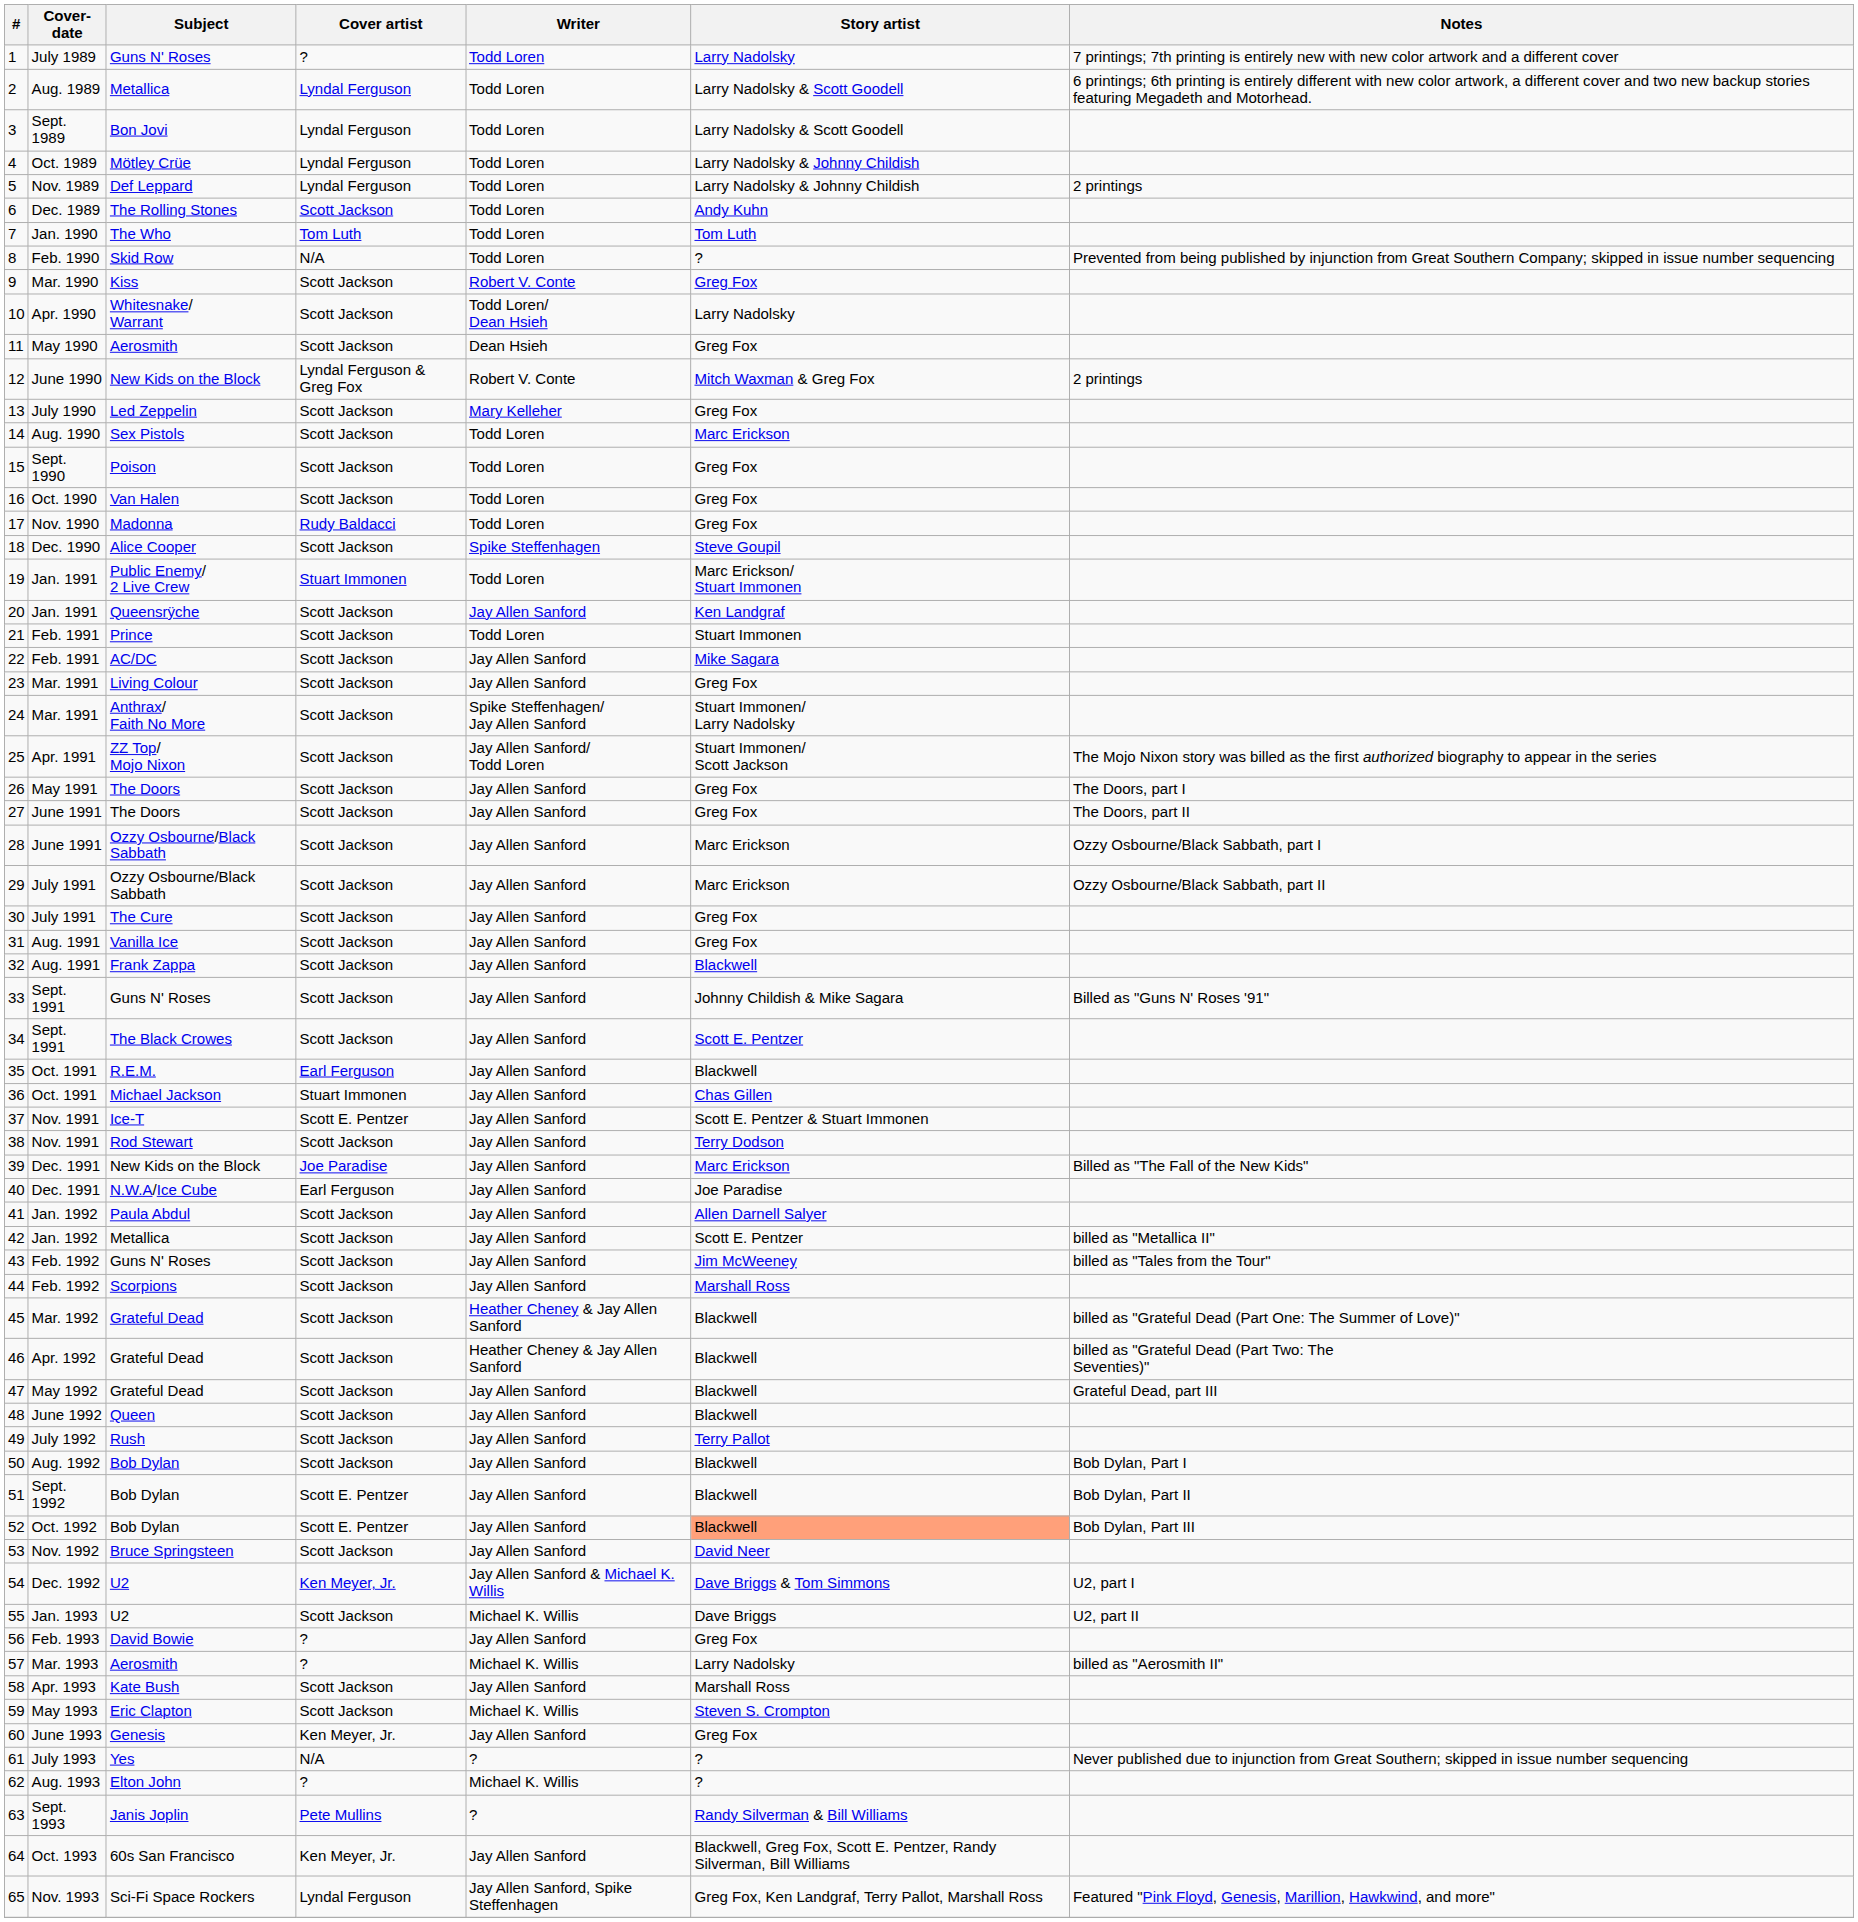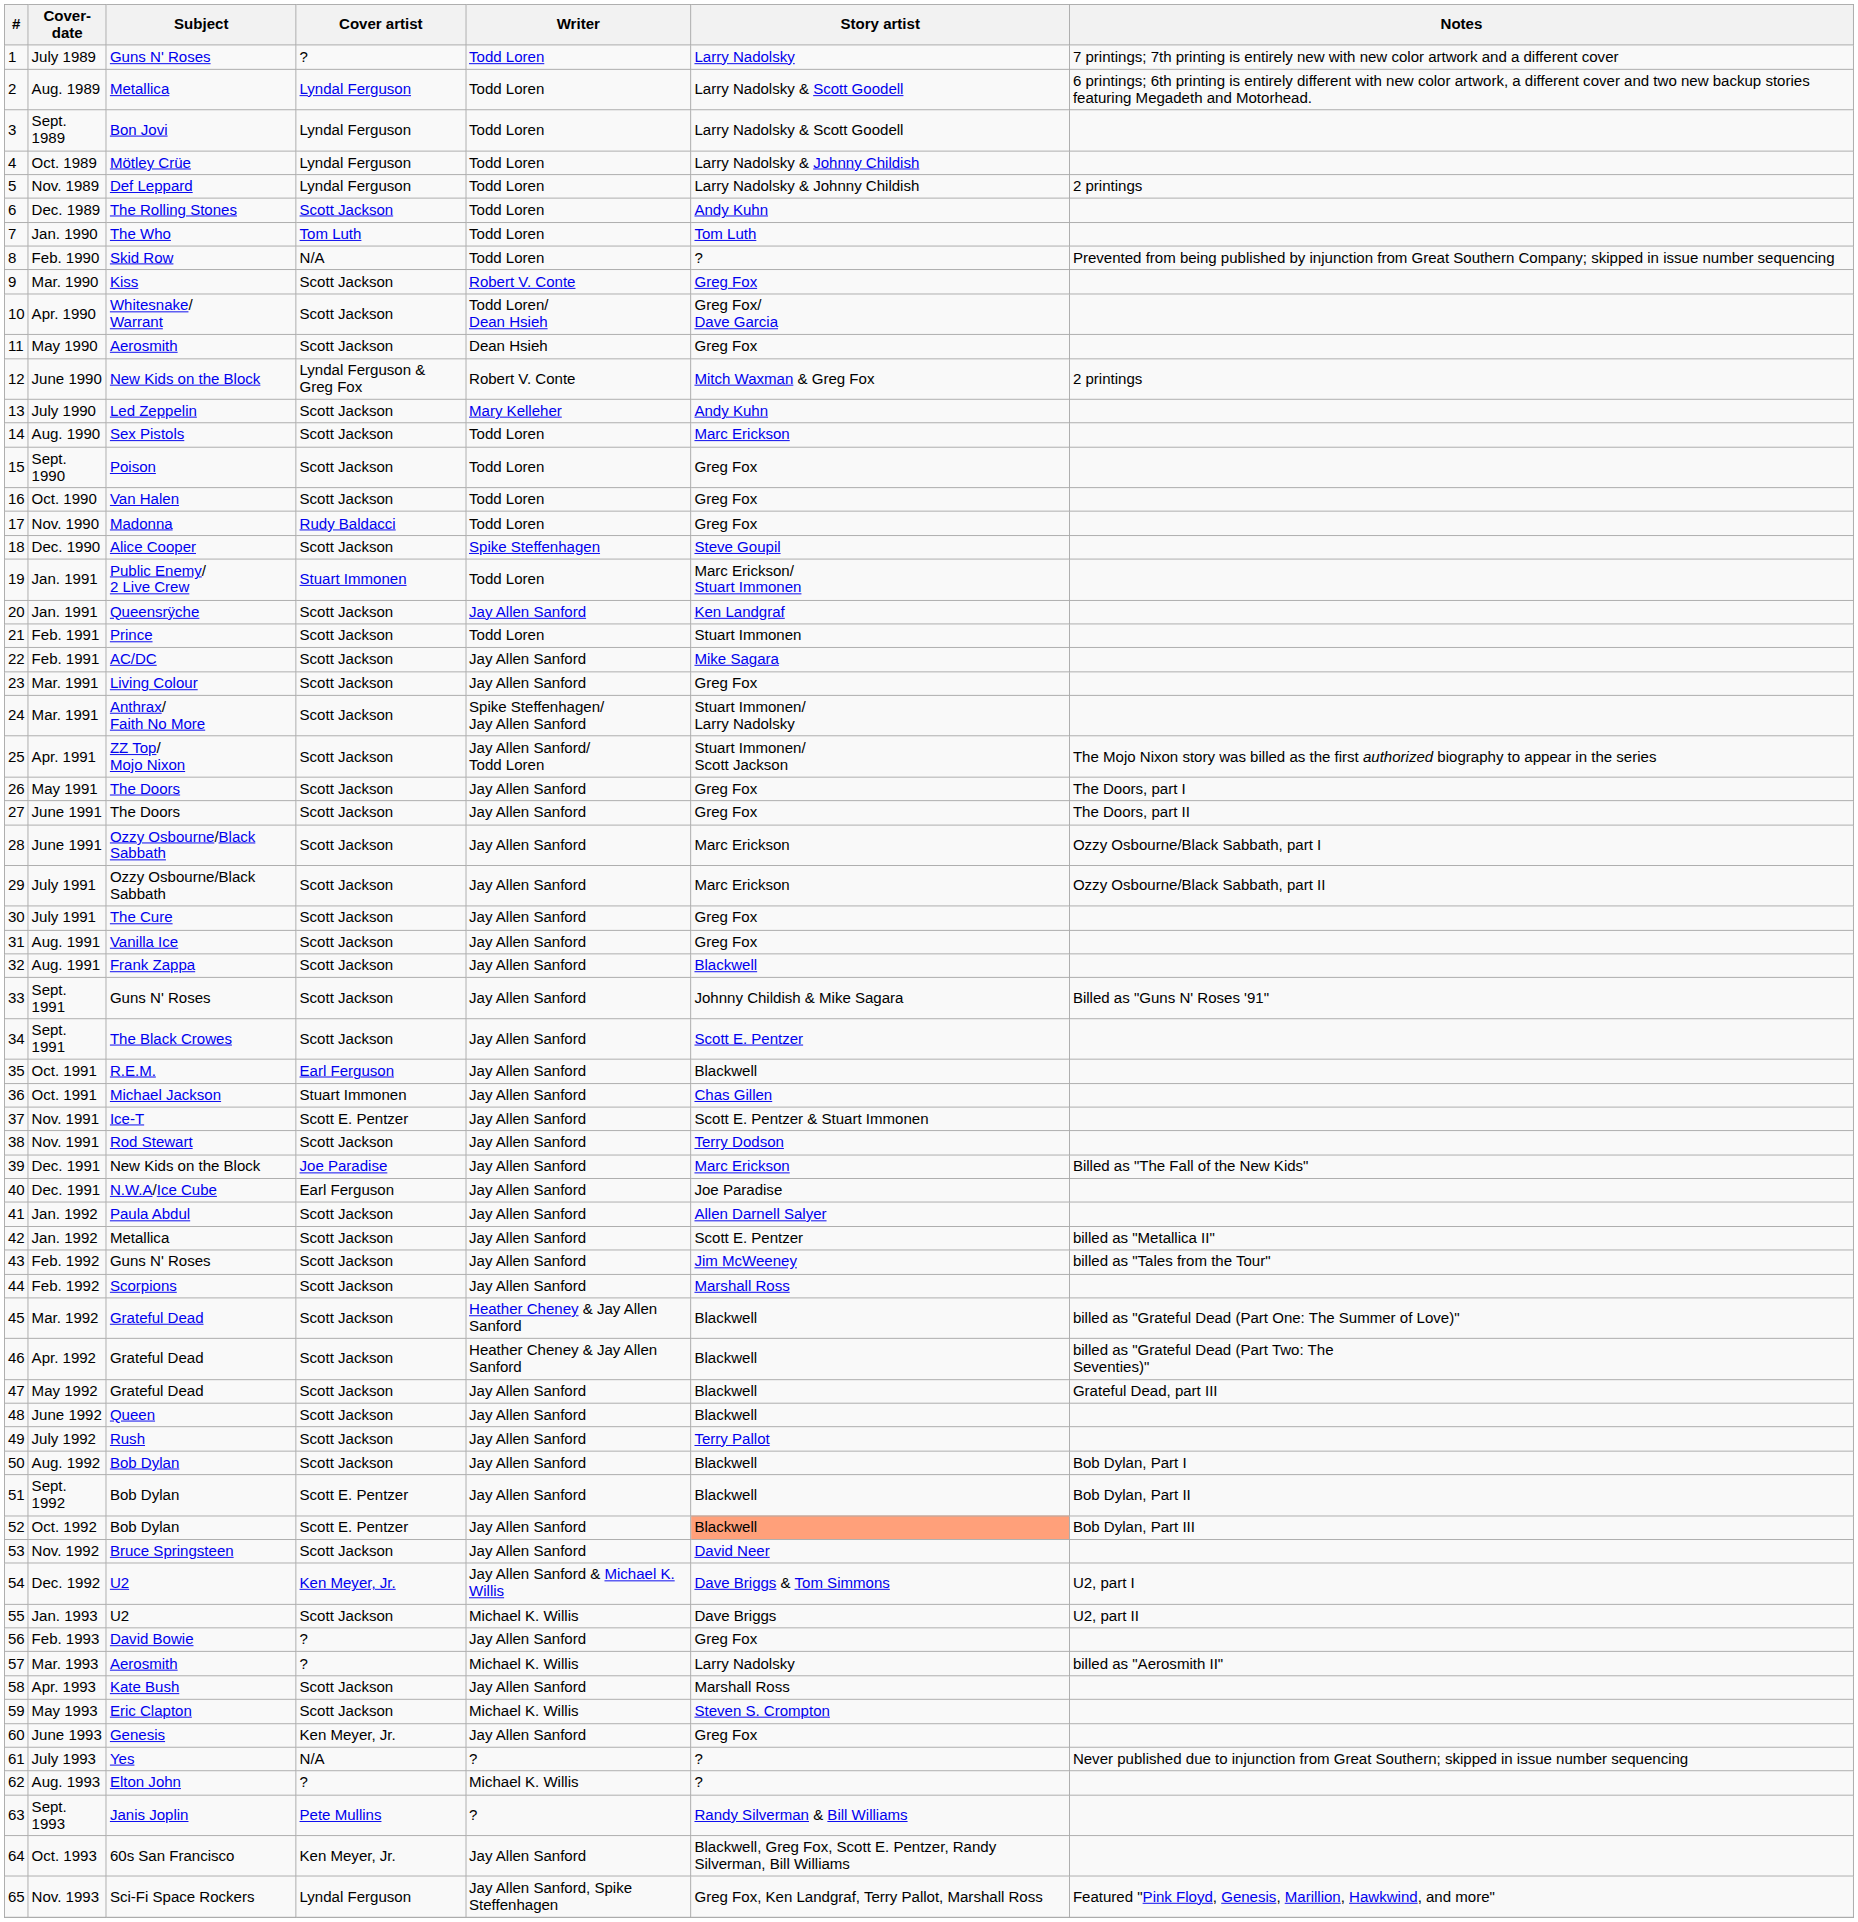10 | Story artist: Larry Nadolsky -> Greg Fox/ Dave Garcia
13 | Story artist: Greg Fox -> Andy Kuhn
